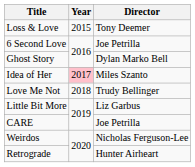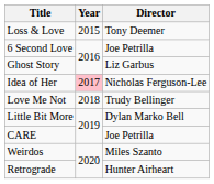Ghost Story | Director: Dylan Marko Bell -> Liz Garbus
Idea of Her | Director: Miles Szanto -> Nicholas Ferguson-Lee
Little Bit More | Director: Liz Garbus -> Dylan Marko Bell
Weirdos | Director: Nicholas Ferguson-Lee -> Miles Szanto
